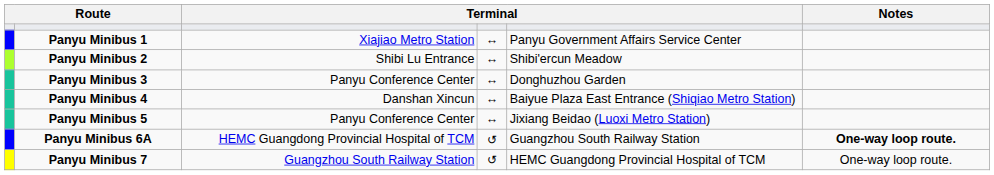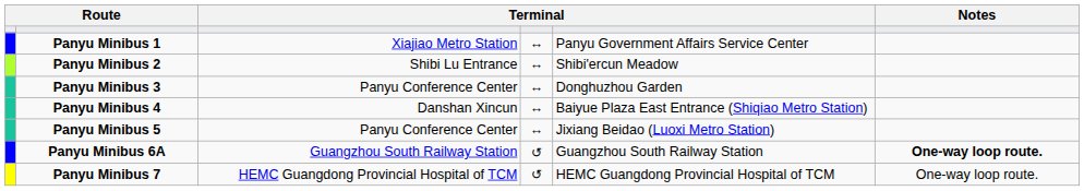Panyu Minibus 6A | column 3: HEMC Guangdong Provincial Hospital of TCM -> Guangzhou South Railway Station
Panyu Minibus 7 | column 3: Guangzhou South Railway Station -> HEMC Guangdong Provincial Hospital of TCM
